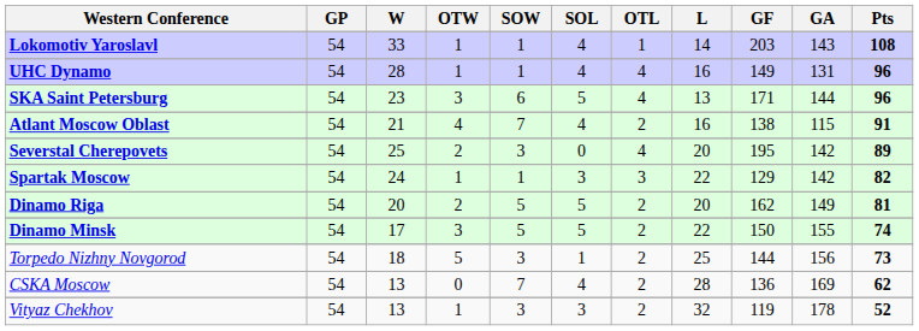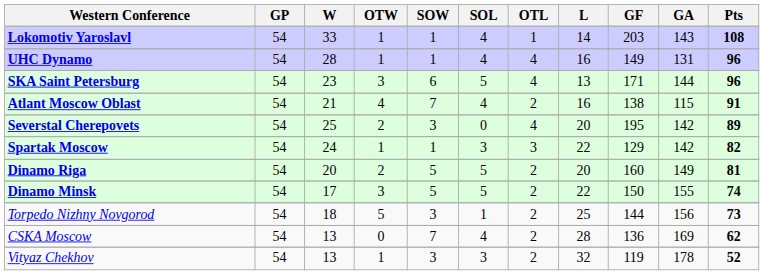Dinamo Riga | GF: 162 -> 160
